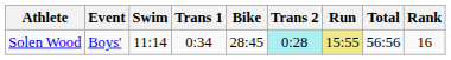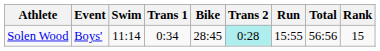Solen Wood | Run: khaki background -> no background
Solen Wood | Rank: 16 -> 15
